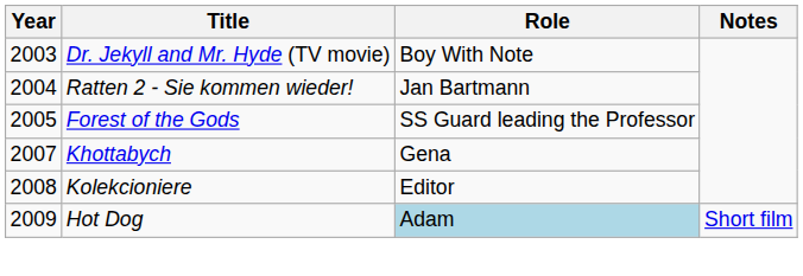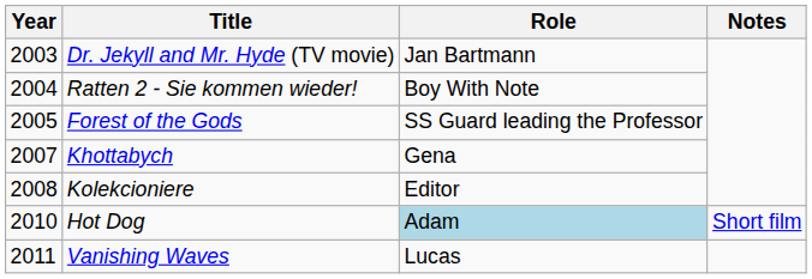Dr. Jekyll and Mr. Hyde (TV movie) | Role: Boy With Note -> Jan Bartmann
Ratten 2 - Sie kommen wieder! | Role: Jan Bartmann -> Boy With Note
Hot Dog | Year: 2009 -> 2010
+ row: 2011 | Vanishing Waves | Lucas
